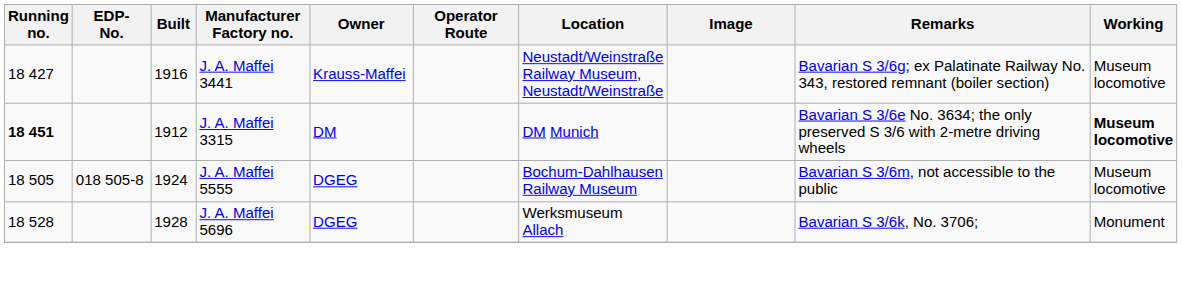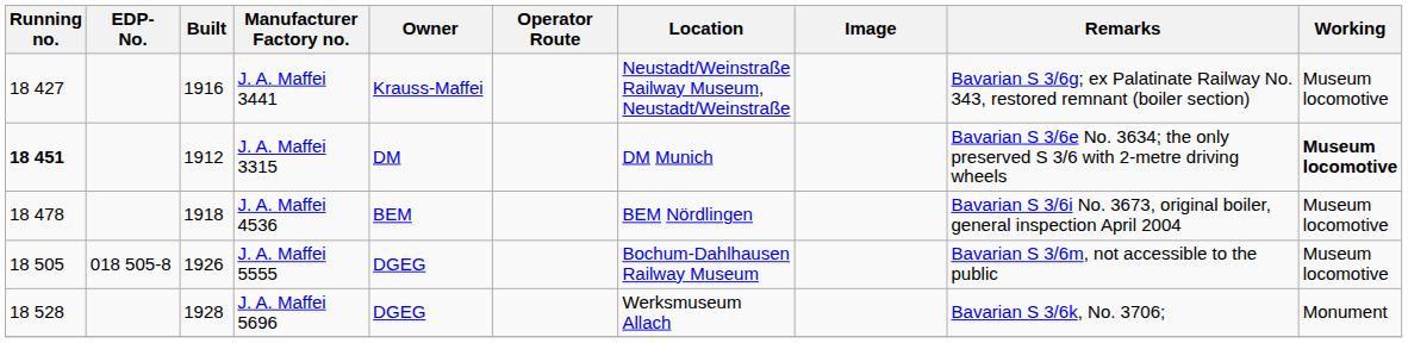+ row: 18 478 | 1918 | J. A. Maffei 4536 | BEM | BEM Nördlingen | Bavarian S 3/6i No. 3673, original boiler, general inspection April 2004 | Museum locomotive
J. A. Maffei 5555 | Built: 1924 -> 1926
